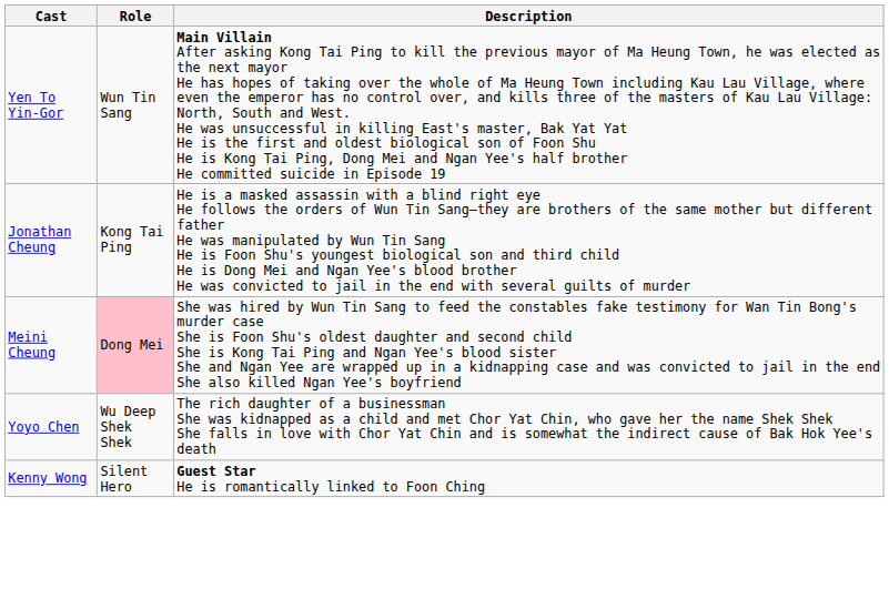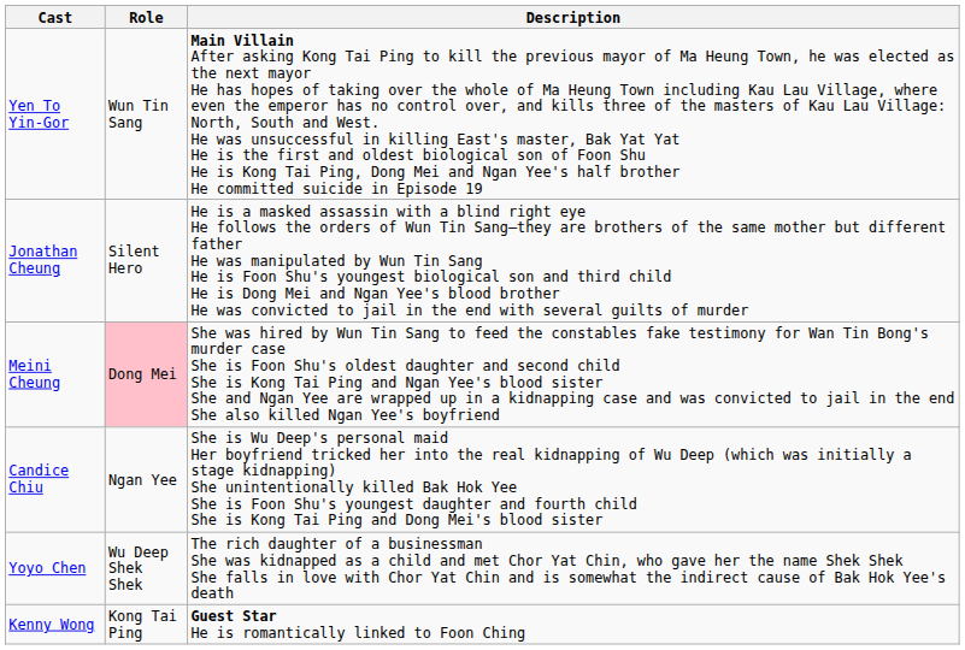Jonathan Cheung | Role: Kong Tai Ping -> Silent Hero
+ row: Candice Chiu | Ngan Yee | She is Wu Deep's personal maid Her boyfriend tricked her into the real kidnapping of Wu Deep (which was initially a stage kidnapping) She unintentionally killed Bak Hok Yee She is Foon Shu's youngest daughter and fourth child She is Kong Tai Ping and Dong Mei's blood sister
Kenny Wong | Role: Silent Hero -> Kong Tai Ping
